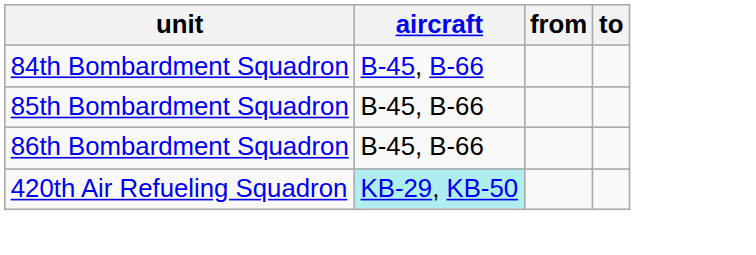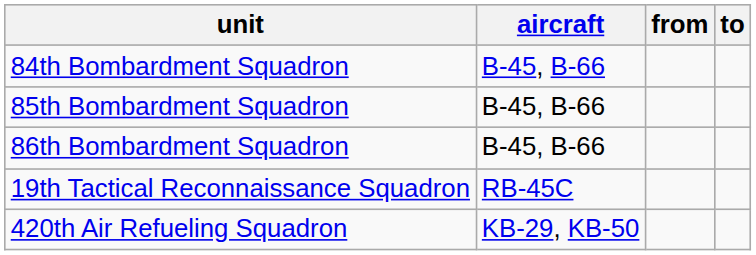+ row: 19th Tactical Reconnaissance Squadron | RB-45C
420th Air Refueling Squadron | aircraft: paleturquoise background -> no background
